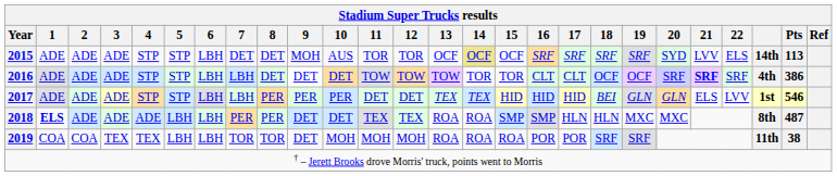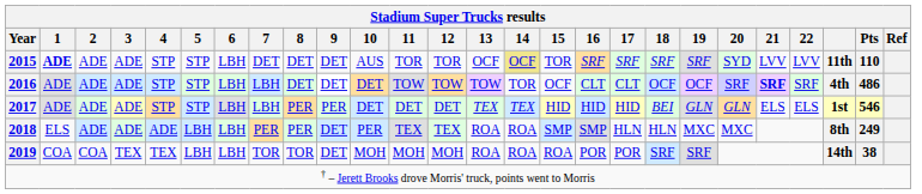2015 | 1: normal -> bold
2015 | 9: MOH -> DET
2015 | 15: OCF -> TOR
2015 | 22: ELS -> LVV
2015 | column 24: 14th -> 11th
2015 | Pts: 113 -> 110
2016 | 15: TOR -> OCF
2016 | Pts: 386 -> 486
2017 | 10: PER -> DET
2017 | 22: LVV -> ELS
2018 | 1: bold -> normal
2018 | 10: DET -> PER
2018 | Pts: 487 -> 249
2019 | column 24: 11th -> 14th
